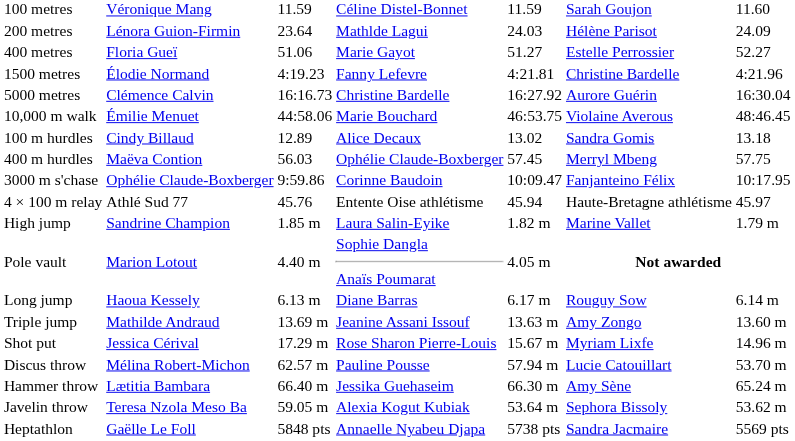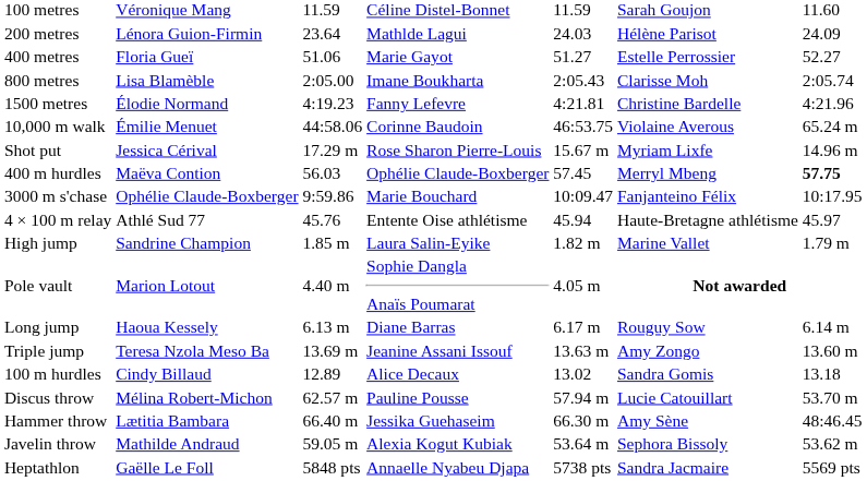+ row: 800 metres | Lisa Blamèble | 2:05.00 | Imane Boukharta | 2:05.43 | Clarisse Moh | 2:05.74
- row: 5000 metres | Clémence Calvin | 16:16.73 | Christine Bardelle | 16:27.92 | Aurore Guérin | 16:30.04
10,000 m walk | column 4: Marie Bouchard -> Corinne Baudoin
10,000 m walk | column 7: 48:46.45 -> 65.24 m
rows swapped: 100 m hurdles <-> Shot put
400 m hurdles | column 7: normal -> bold
3000 m s'chase | column 4: Corinne Baudoin -> Marie Bouchard
Triple jump | column 2: Mathilde Andraud -> Teresa Nzola Meso Ba
Hammer throw | column 7: 65.24 m -> 48:46.45
Javelin throw | column 2: Teresa Nzola Meso Ba -> Mathilde Andraud
